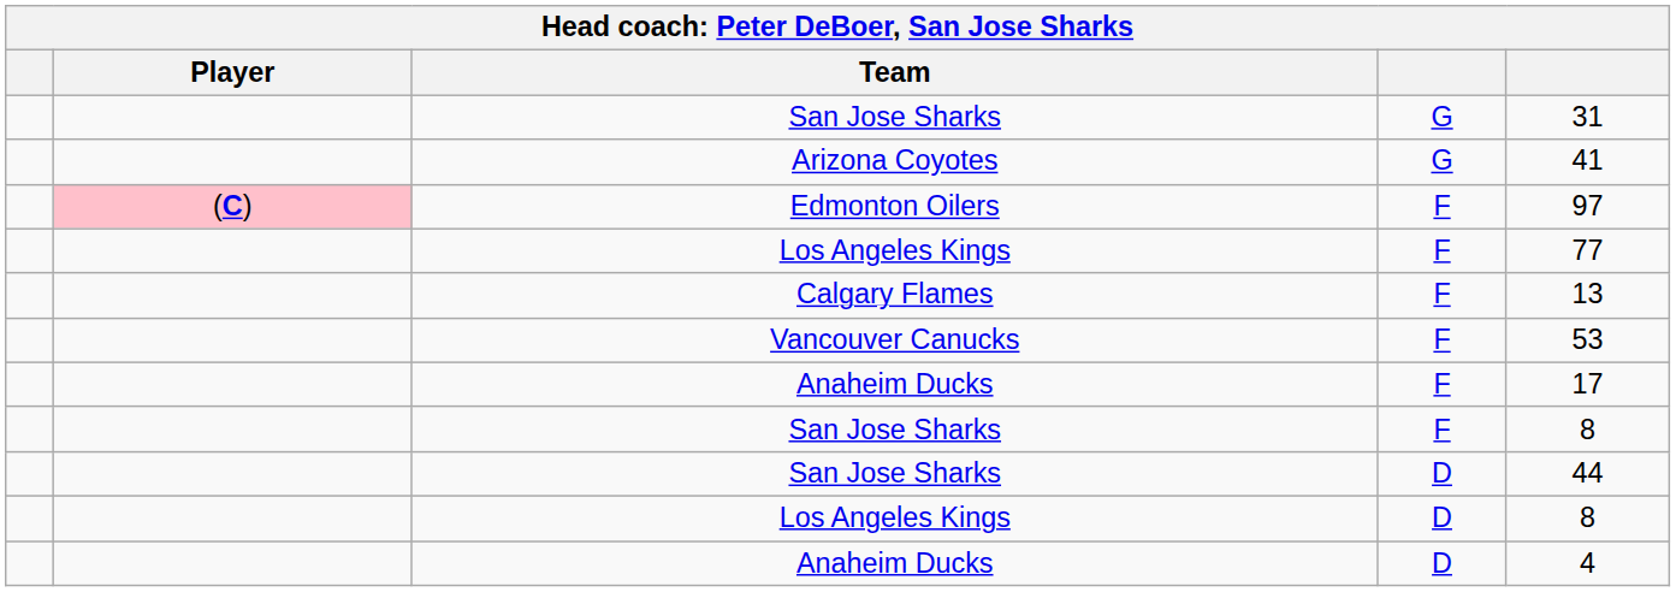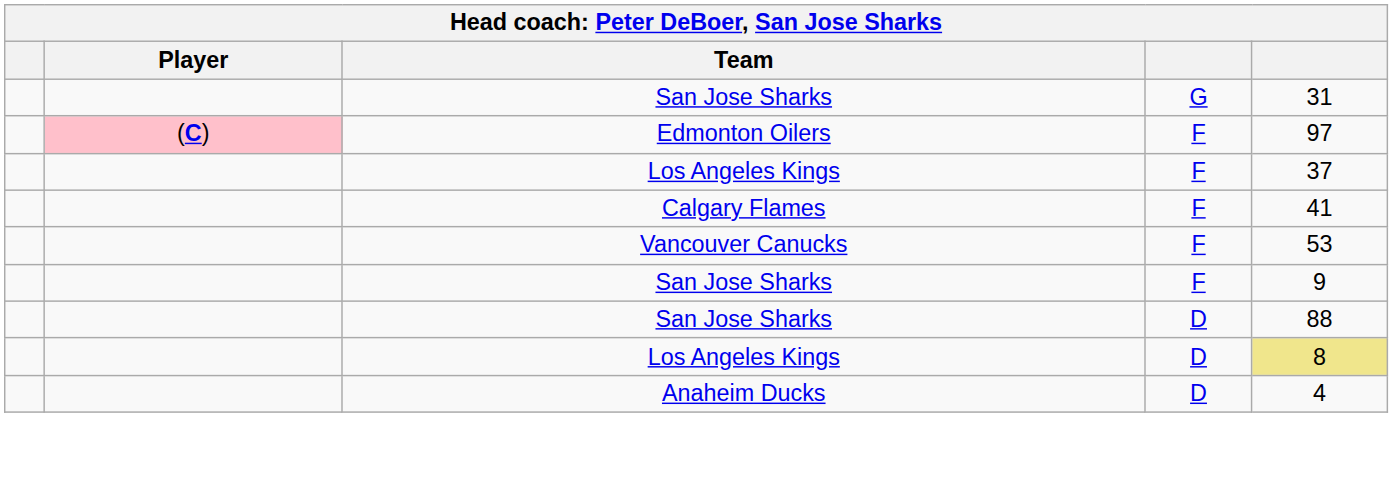- row: Arizona Coyotes | G | 41
Los Angeles Kings / F | column 5: 77 -> 37
Calgary Flames | column 5: 13 -> 41
- row: Anaheim Ducks | F | 17
San Jose Sharks / F | column 5: 8 -> 9
San Jose Sharks / D | column 5: 44 -> 88
Los Angeles Kings / D | column 5: no background -> khaki background
